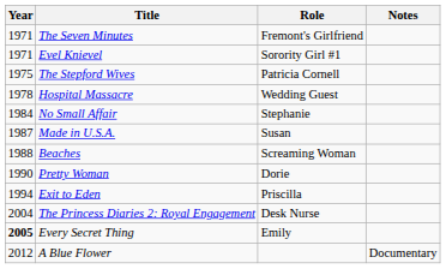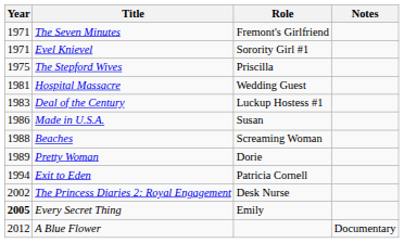The Stepford Wives | Role: Patricia Cornell -> Priscilla
Hospital Massacre | Year: 1978 -> 1981
+ row: 1983 | Deal of the Century | Luckup Hostess #1
- row: 1984 | No Small Affair | Stephanie
Made in U.S.A. | Year: 1987 -> 1986
Pretty Woman | Year: 1990 -> 1989
Exit to Eden | Role: Priscilla -> Patricia Cornell
The Princess Diaries 2: Royal Engagement | Year: 2004 -> 2002
